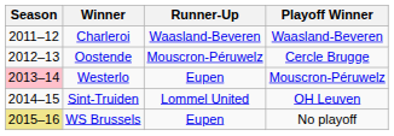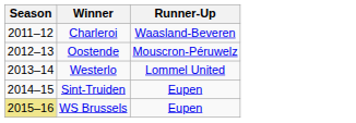- column: Playoff Winner | Waasland-Beveren | Cercle Brugge | Mouscron-Péruwelz | OH Leuven | No playoff
Westerlo | Season: pink background -> no background
Westerlo | Runner-Up: Eupen -> Lommel United
Sint-Truiden | Runner-Up: Lommel United -> Eupen
